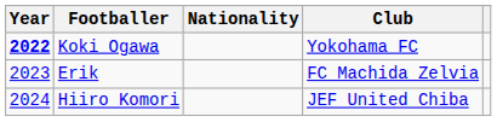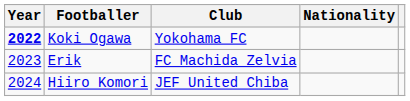columns swapped: Club <-> Nationality
